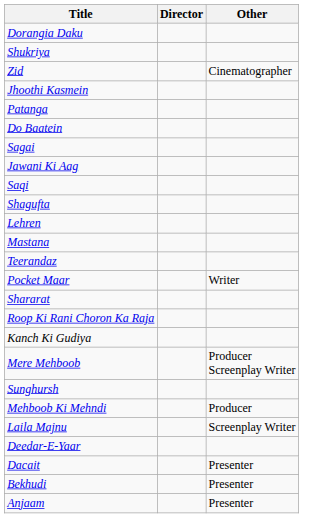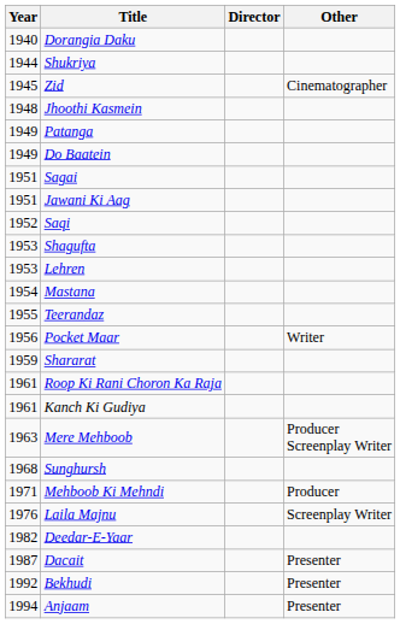+ column: Year | 1940 | 1944 | 1945 | 1948 | 1949 | 1949 | 1951 | 1951 | 1952 | 1953 | 1953 | 1954 | 1955 | 1956 | 1959 | 1961 | 1961 | 1963 | 1968 | 1971 | 1976 | 1982 | 1987 | 1992 | 1994
